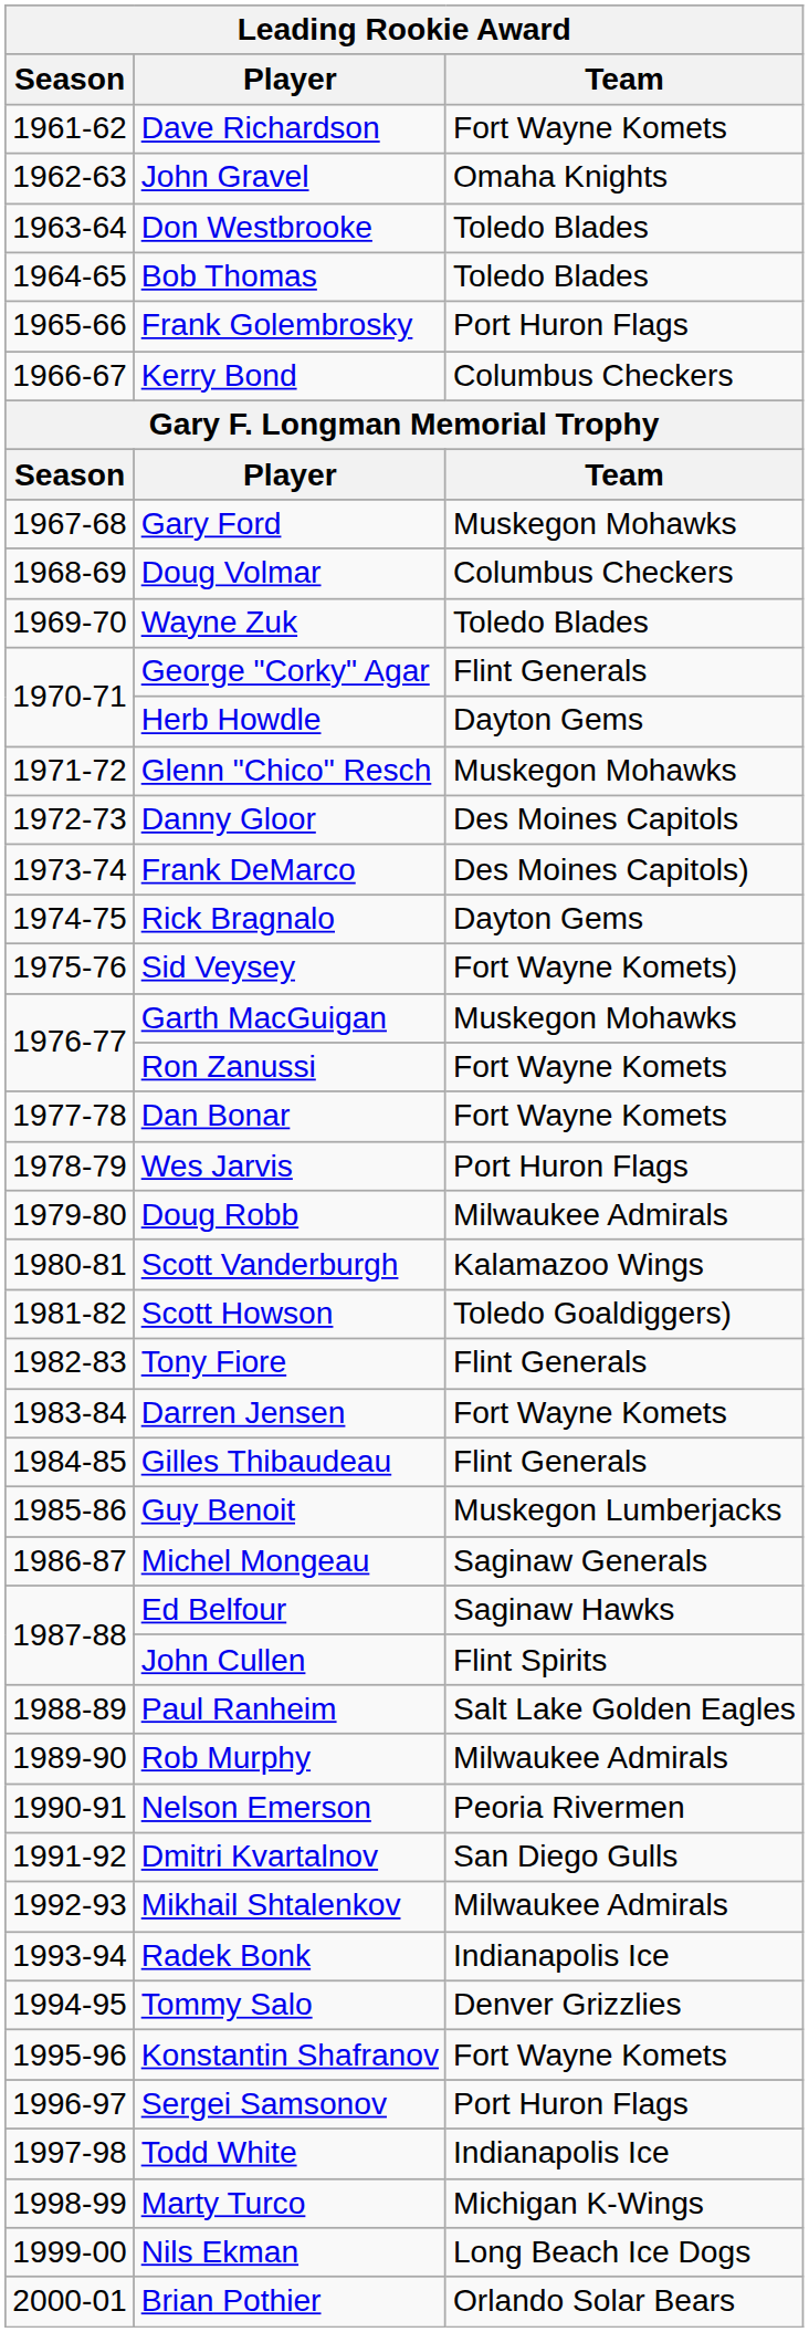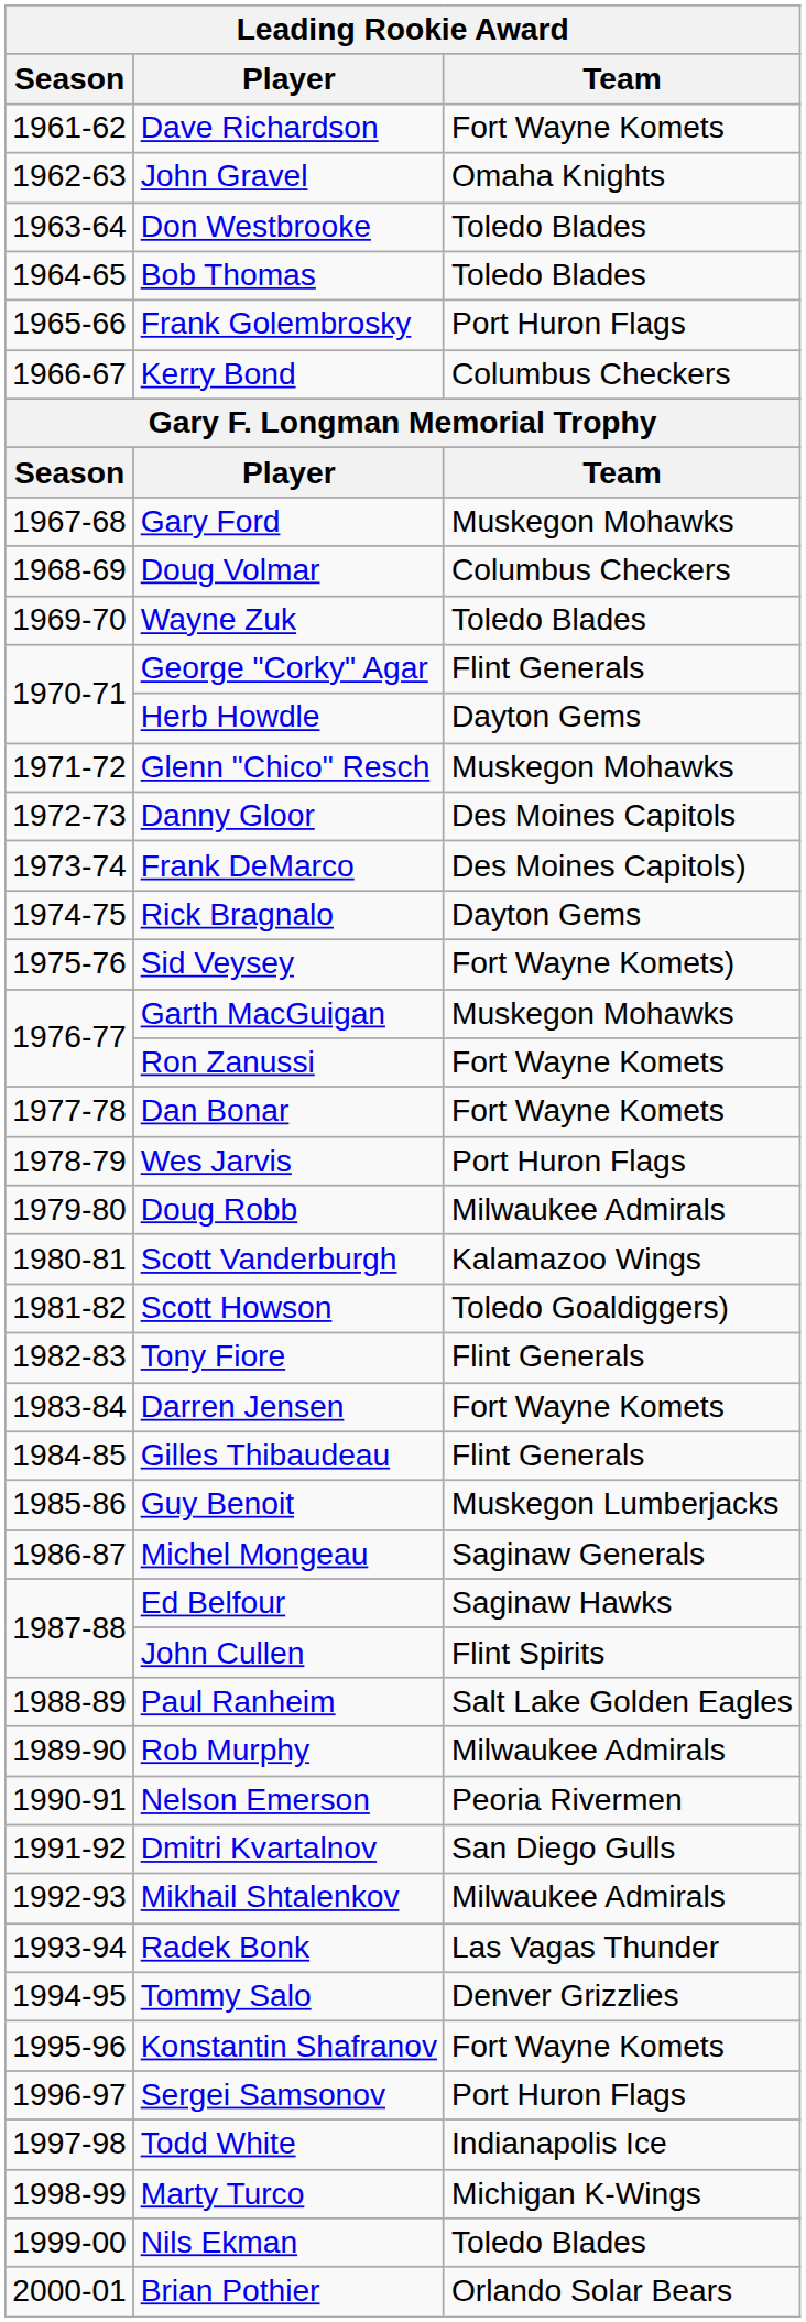Radek Bonk | Team: Indianapolis Ice -> Las Vagas Thunder
Nils Ekman | Team: Long Beach Ice Dogs -> Toledo Blades
